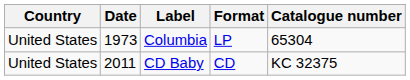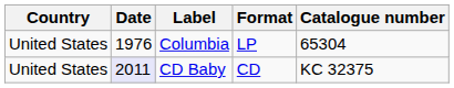Columbia | Date: 1973 -> 1976
CD Baby | Date: no background -> lavender background
